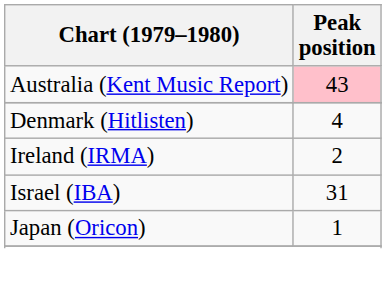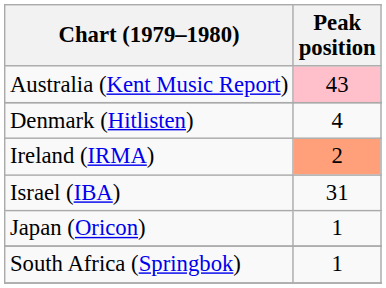Ireland (IRMA) | Peak position: no background -> lightsalmon background
+ row: South Africa (Springbok) | 1
